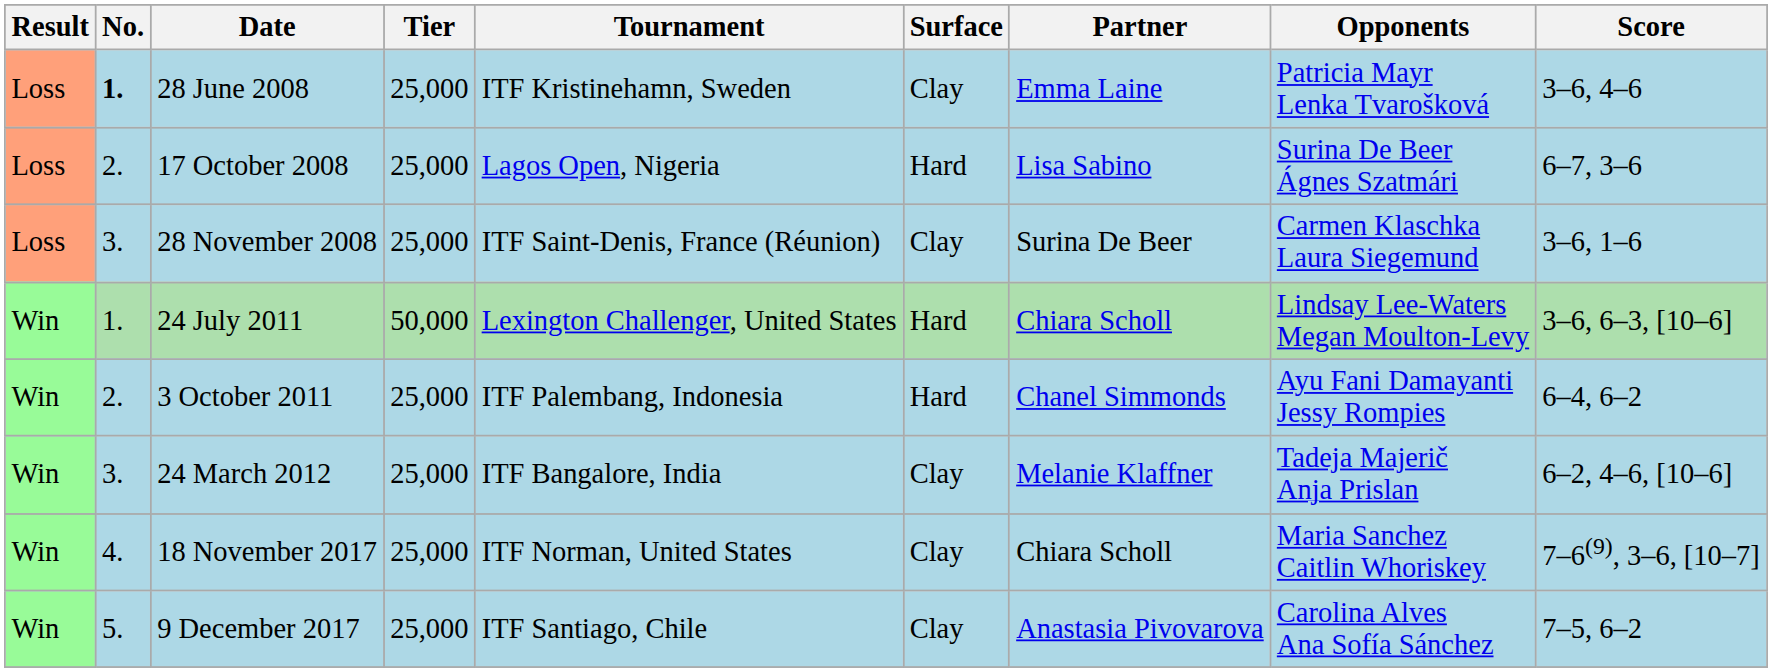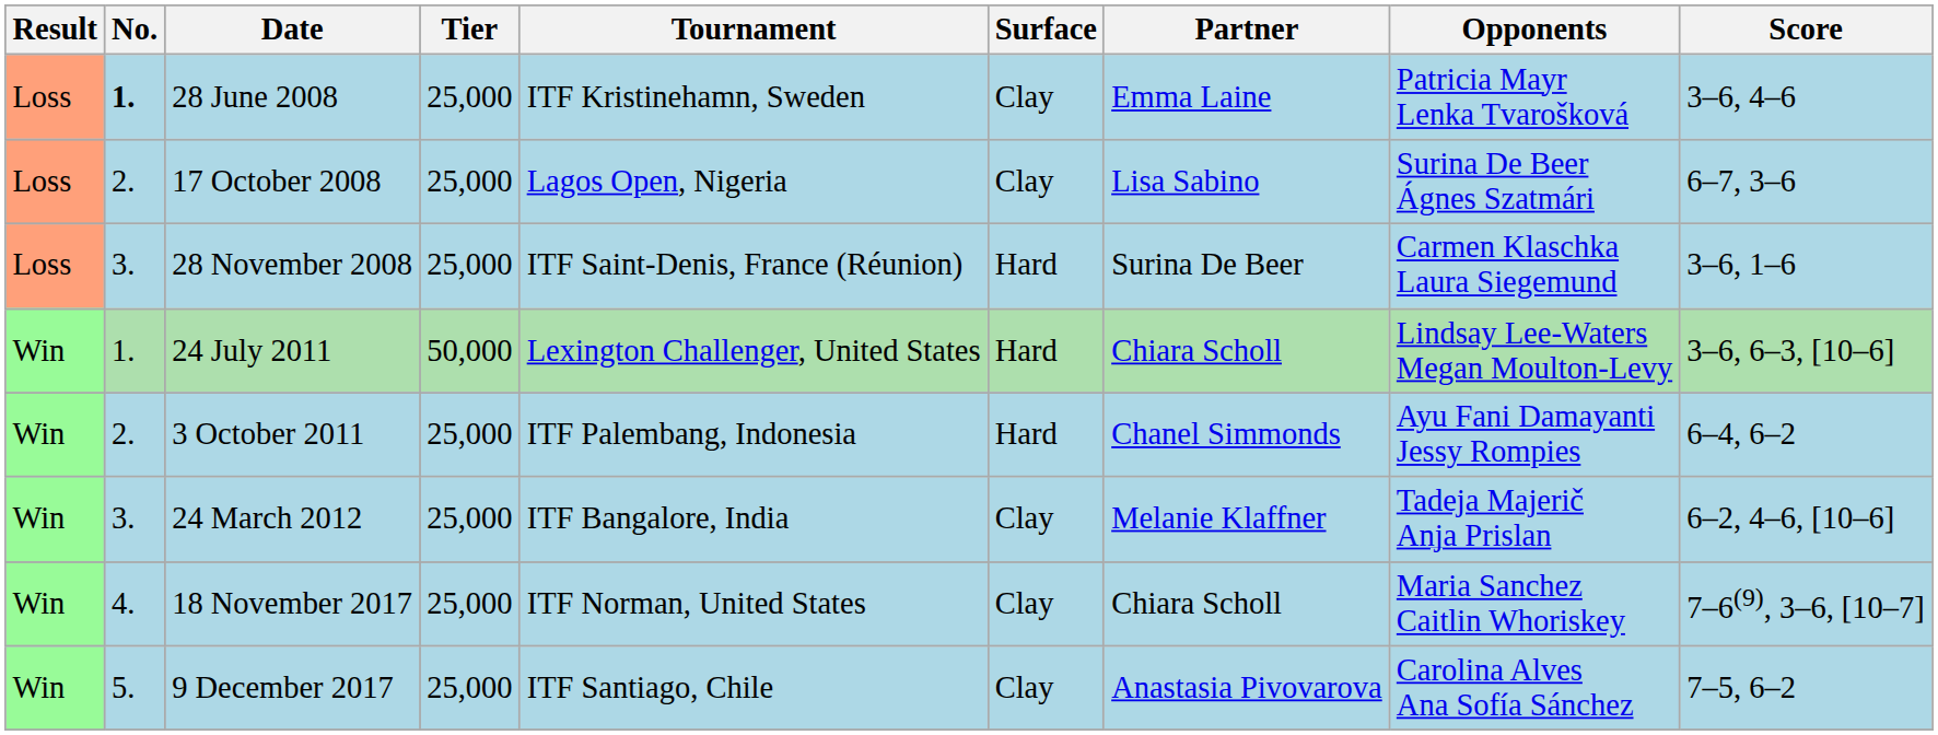17 October 2008 | Surface: Hard -> Clay
28 November 2008 | Surface: Clay -> Hard
